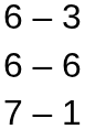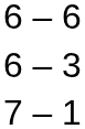rows swapped: 6 – 3 <-> 6 – 6
